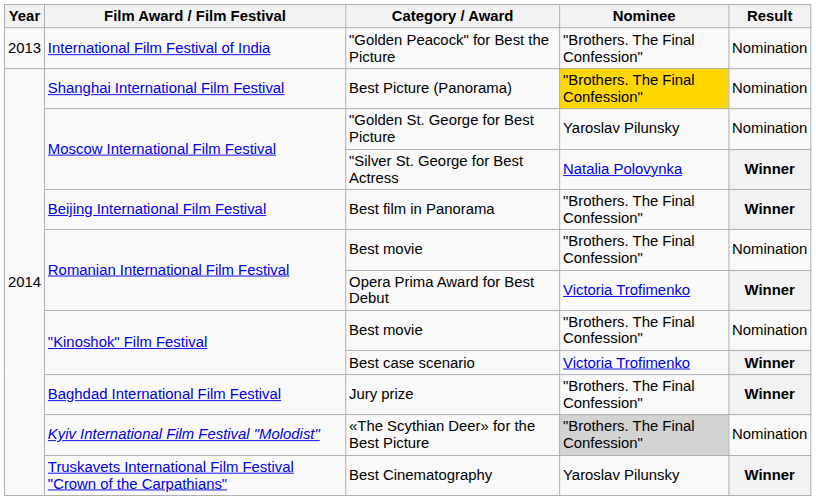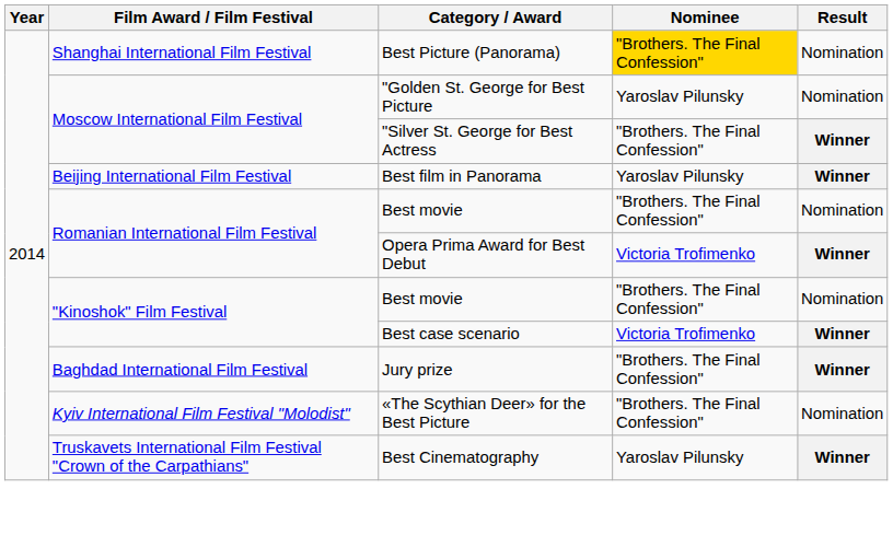- row: 2013 | International Film Festival of India | "Golden Peacock" for Best the Picture | "Brothers. The Final Confession" | Nomination
"Silver St. George for Best Actress | Nominee: Natalia Polovynka -> "Brothers. The Final Confession"
Best film in Panorama | Nominee: "Brothers. The Final Confession" -> Yaroslav Pilunsky
«The Scythian Deer» for the Best Picture | Nominee: lightgrey background -> no background
